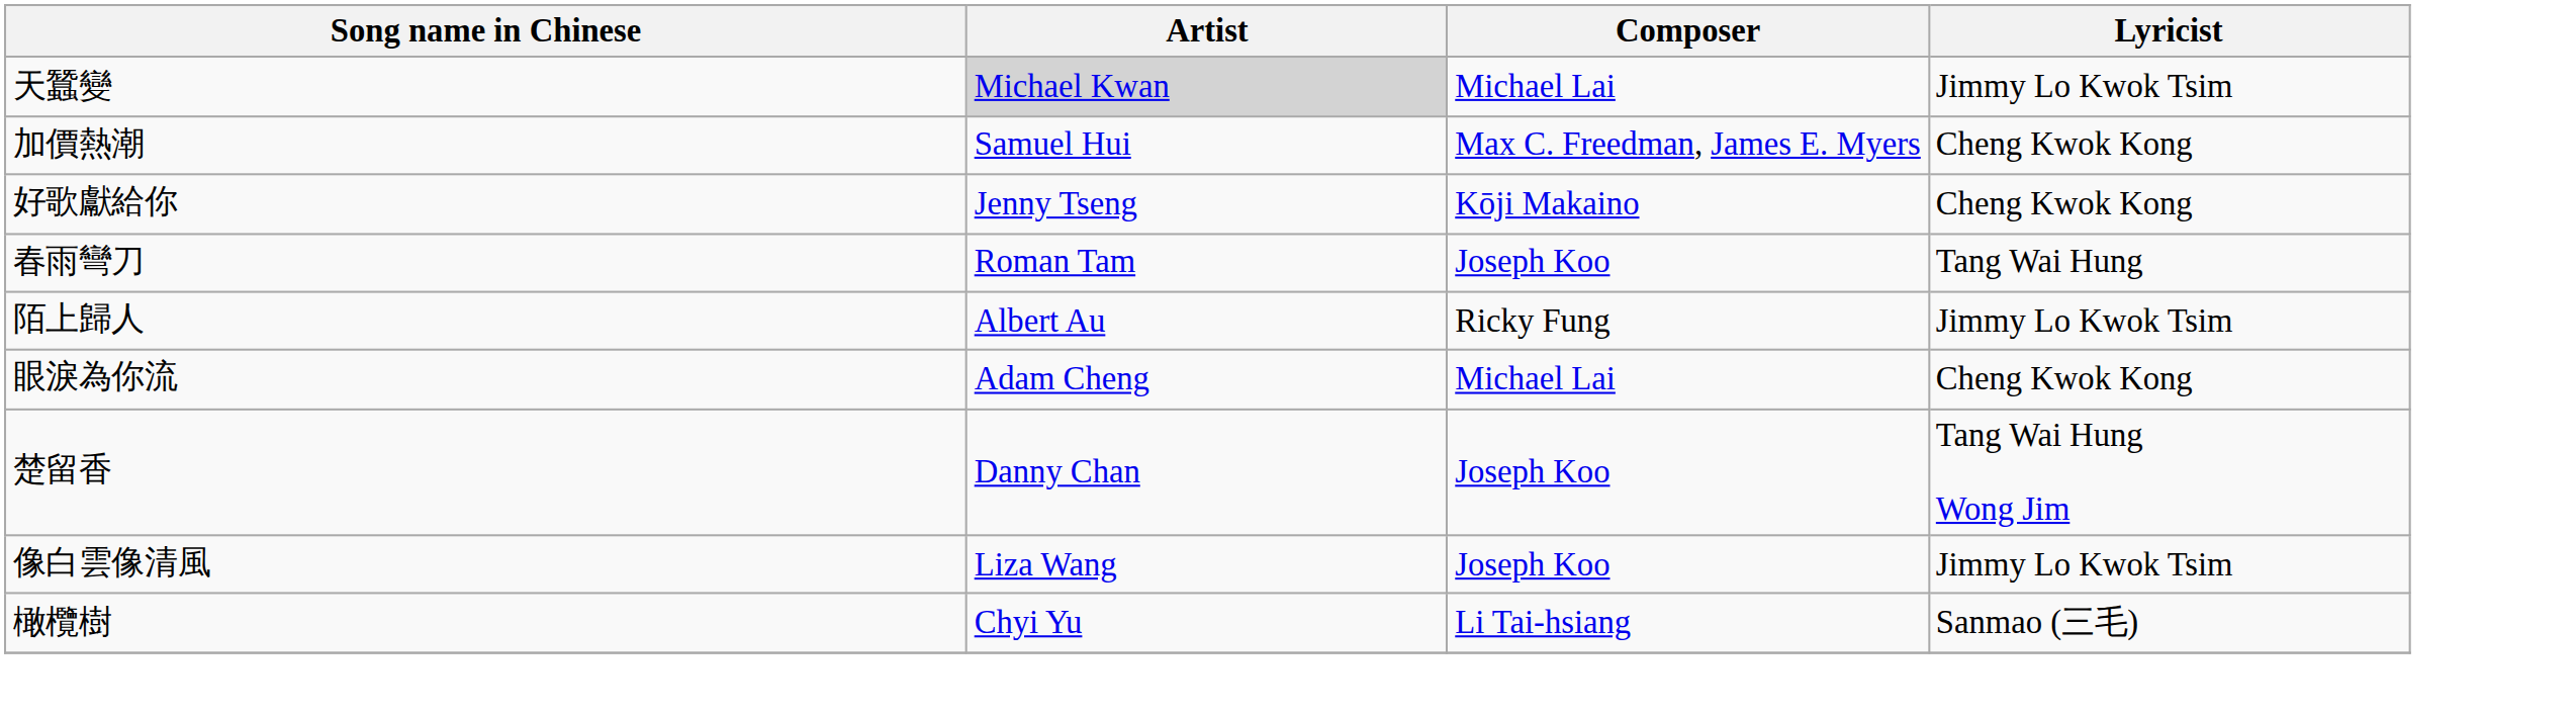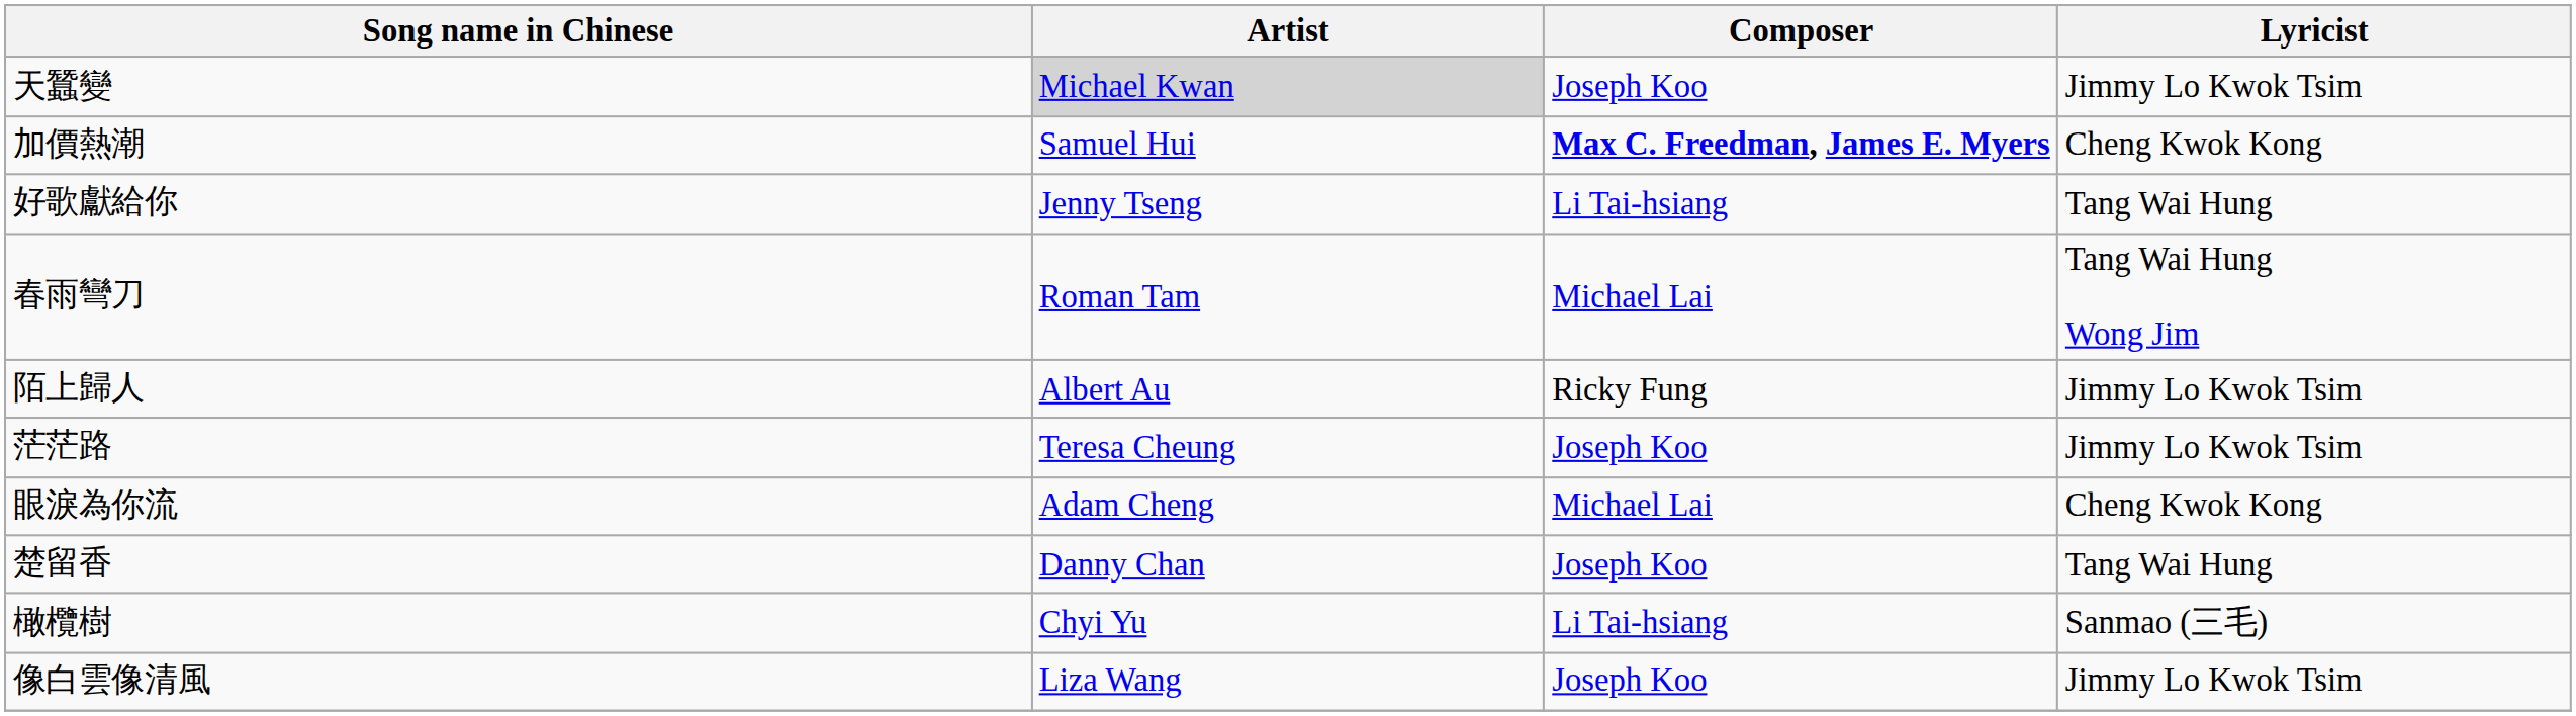天蠶變 | Composer: Michael Lai -> Joseph Koo
加價熱潮 | Composer: normal -> bold
好歌獻給你 | Composer: Kōji Makaino -> Li Tai-hsiang
好歌獻給你 | Lyricist: Cheng Kwok Kong -> Tang Wai Hung
春雨彎刀 | Composer: Joseph Koo -> Michael Lai
春雨彎刀 | Lyricist: Tang Wai Hung -> Tang Wai Hung Wong Jim
+ row: 茫茫路 | Teresa Cheung | Joseph Koo | Jimmy Lo Kwok Tsim
楚留香 | Lyricist: Tang Wai Hung Wong Jim -> Tang Wai Hung
rows swapped: 像白雲像清風 <-> 橄欖樹
